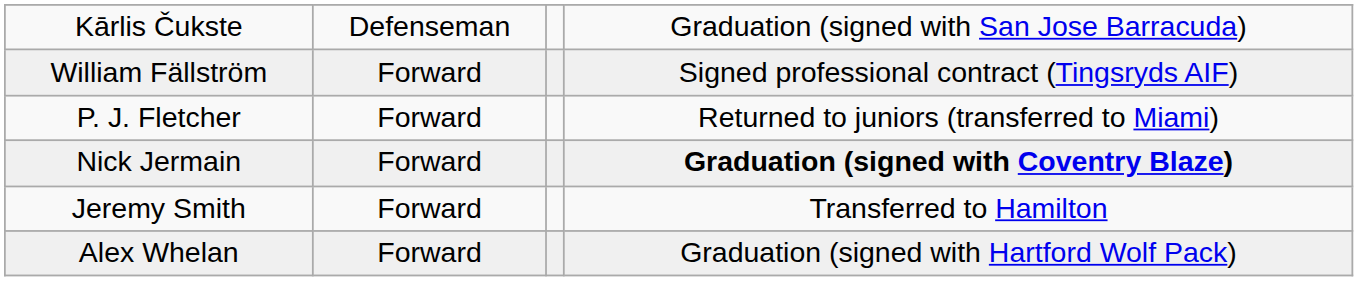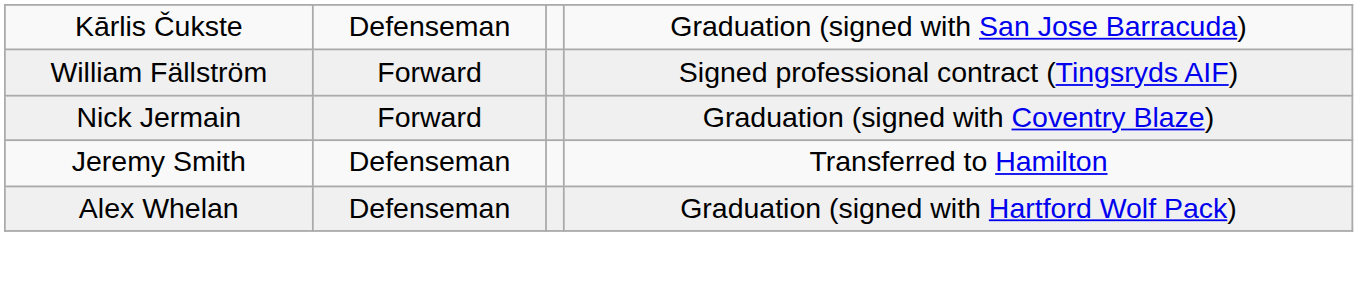- row: P. J. Fletcher | Forward | Returned to juniors (transferred to Miami)
Nick Jermain | column 4: bold -> normal
Jeremy Smith | column 2: Forward -> Defenseman
Alex Whelan | column 2: Forward -> Defenseman
